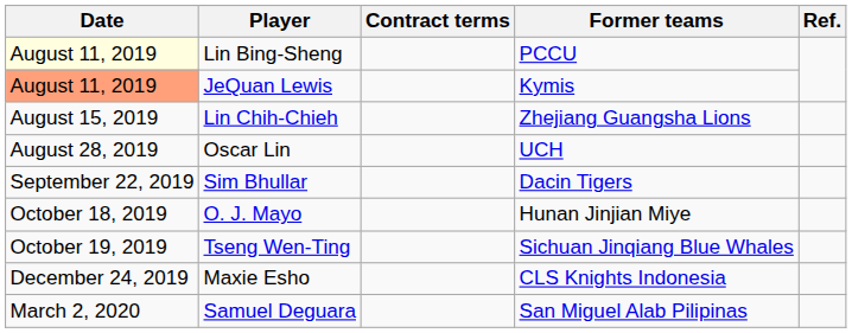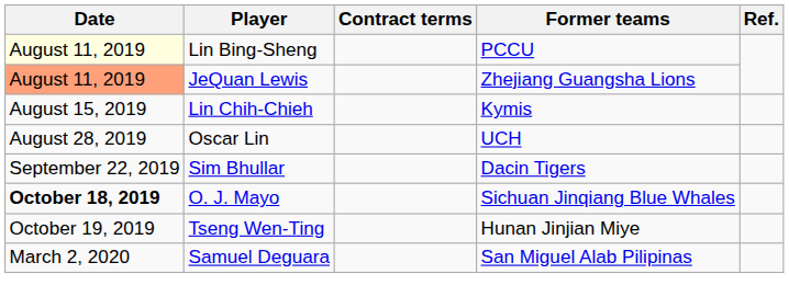JeQuan Lewis | Former teams: Kymis -> Zhejiang Guangsha Lions
Lin Chih-Chieh | Former teams: Zhejiang Guangsha Lions -> Kymis
O. J. Mayo | Date: normal -> bold
O. J. Mayo | Former teams: Hunan Jinjian Miye -> Sichuan Jinqiang Blue Whales
Tseng Wen-Ting | Former teams: Sichuan Jinqiang Blue Whales -> Hunan Jinjian Miye
- row: December 24, 2019 | Maxie Esho | CLS Knights Indonesia
